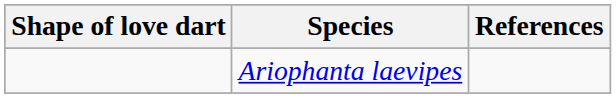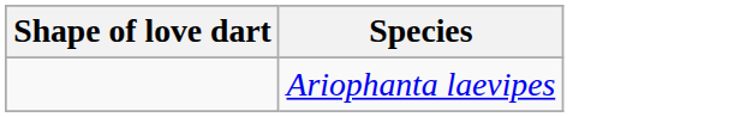- column: References
